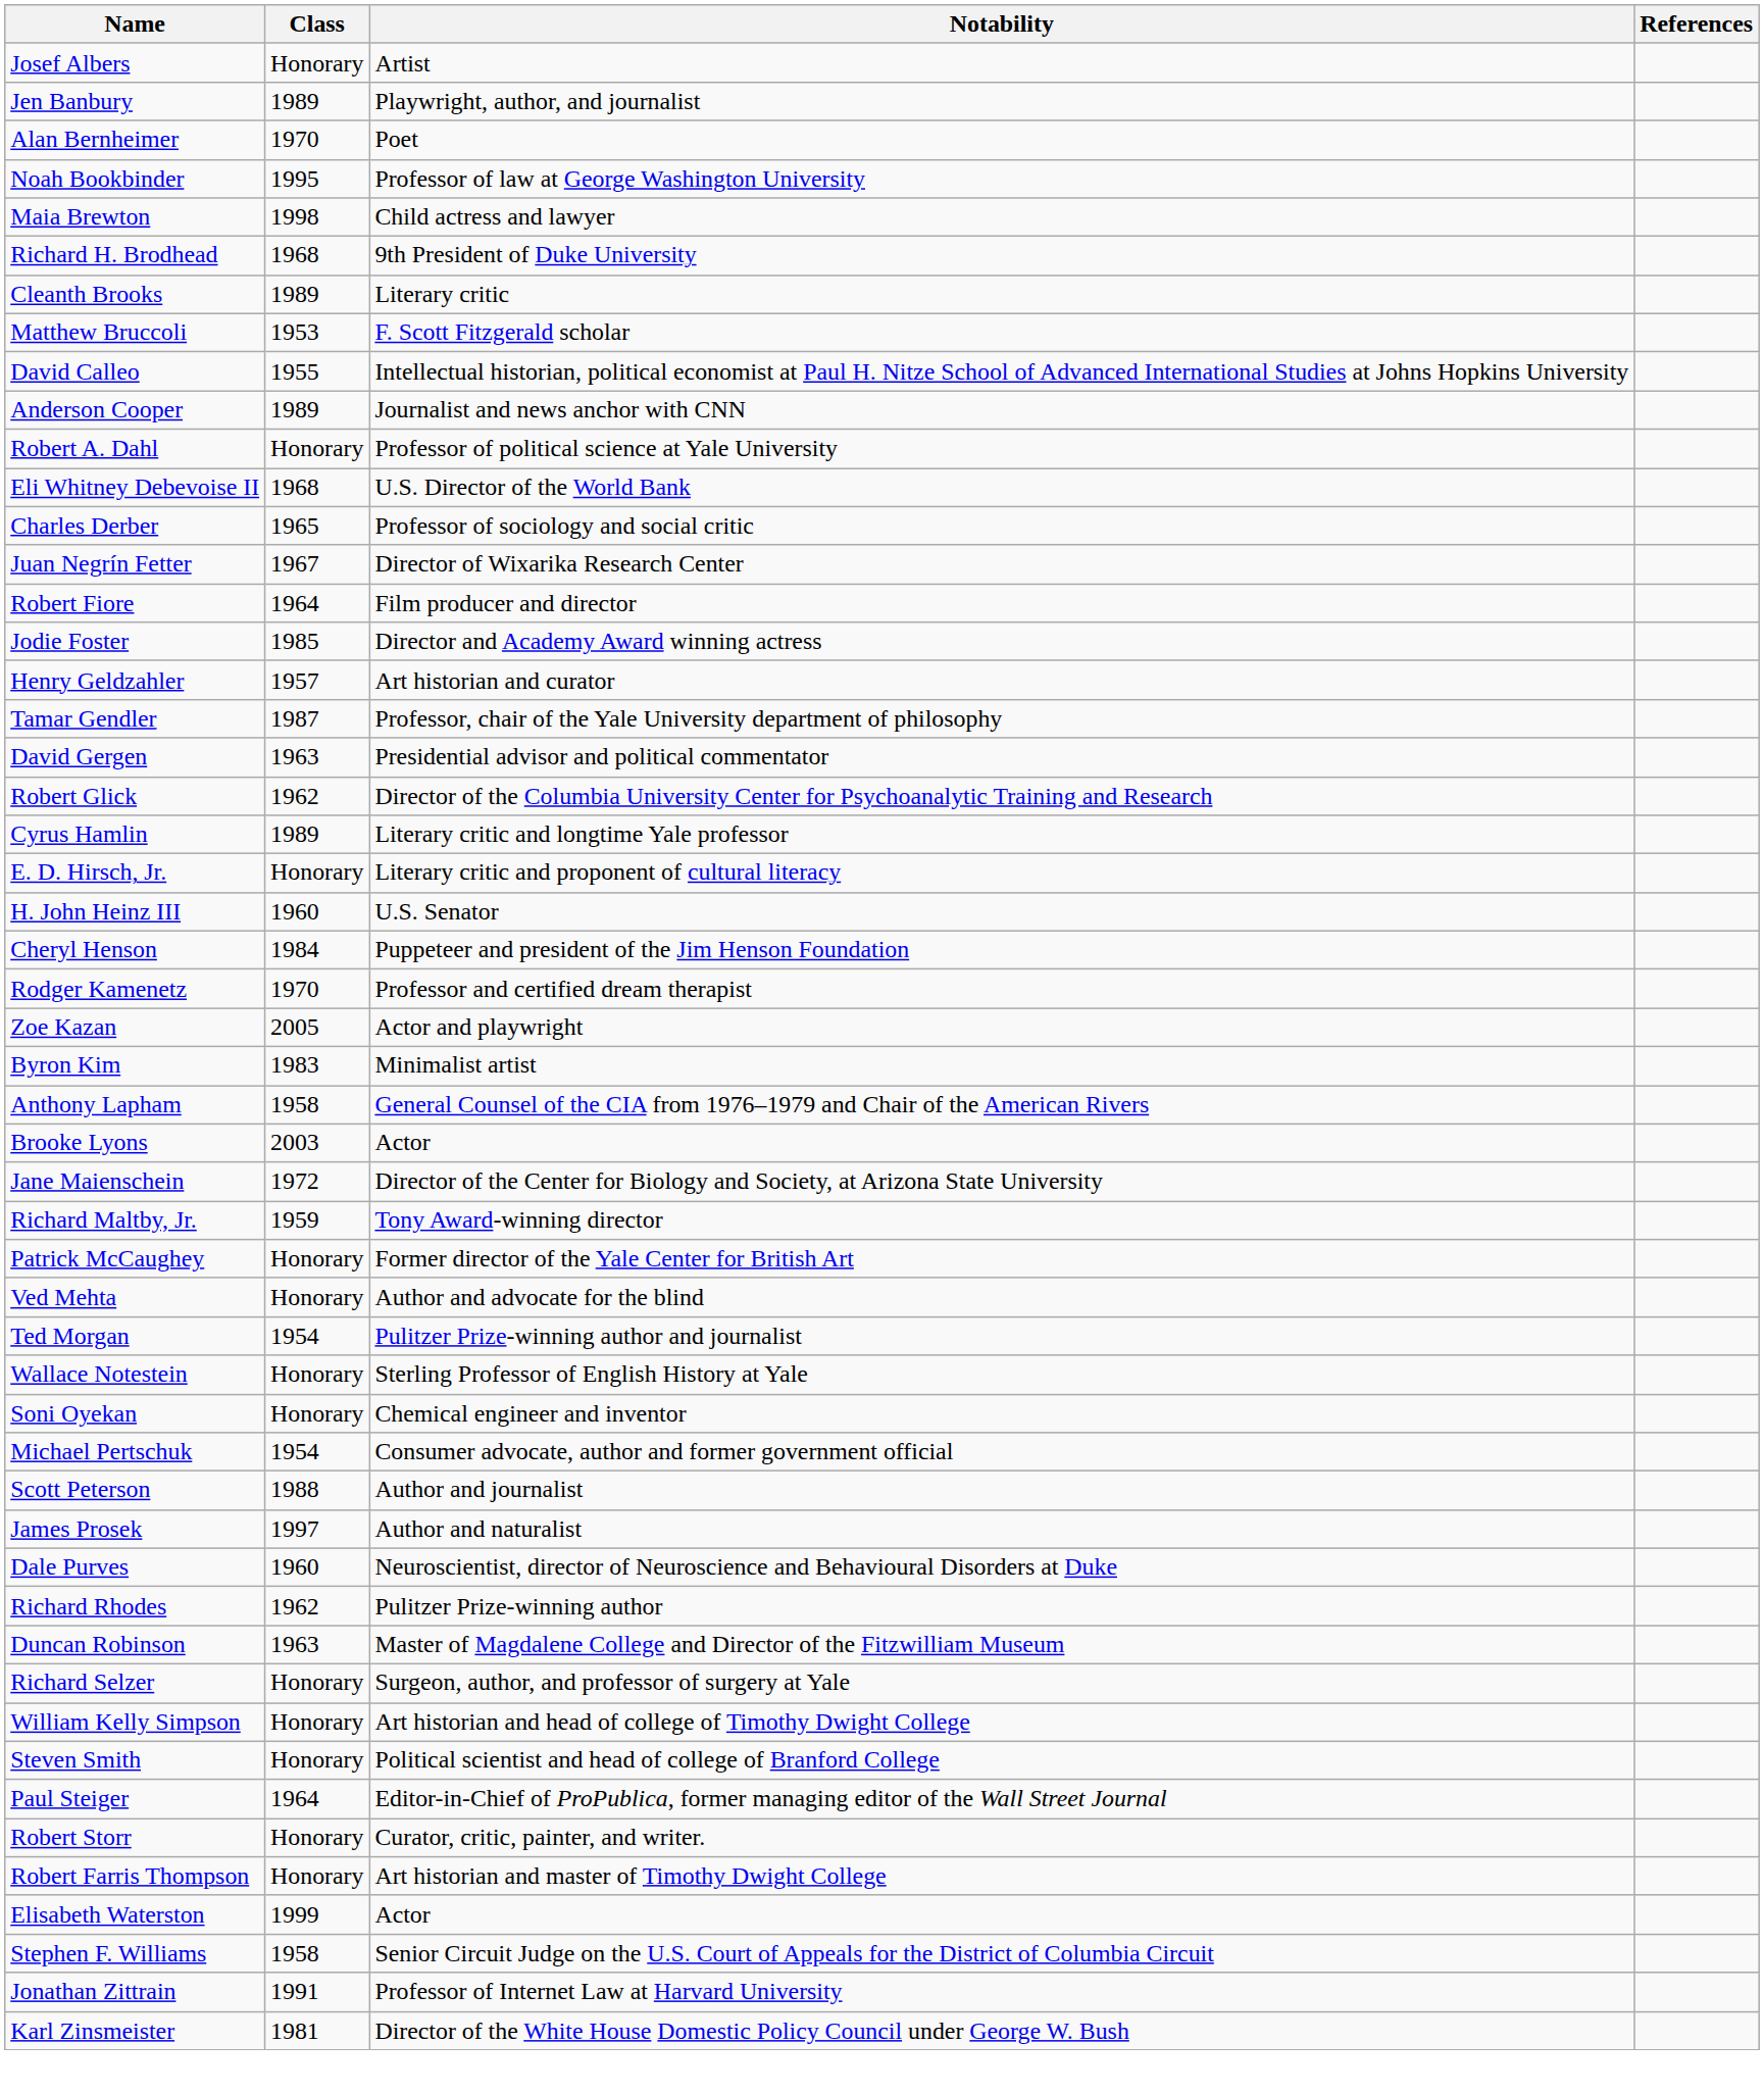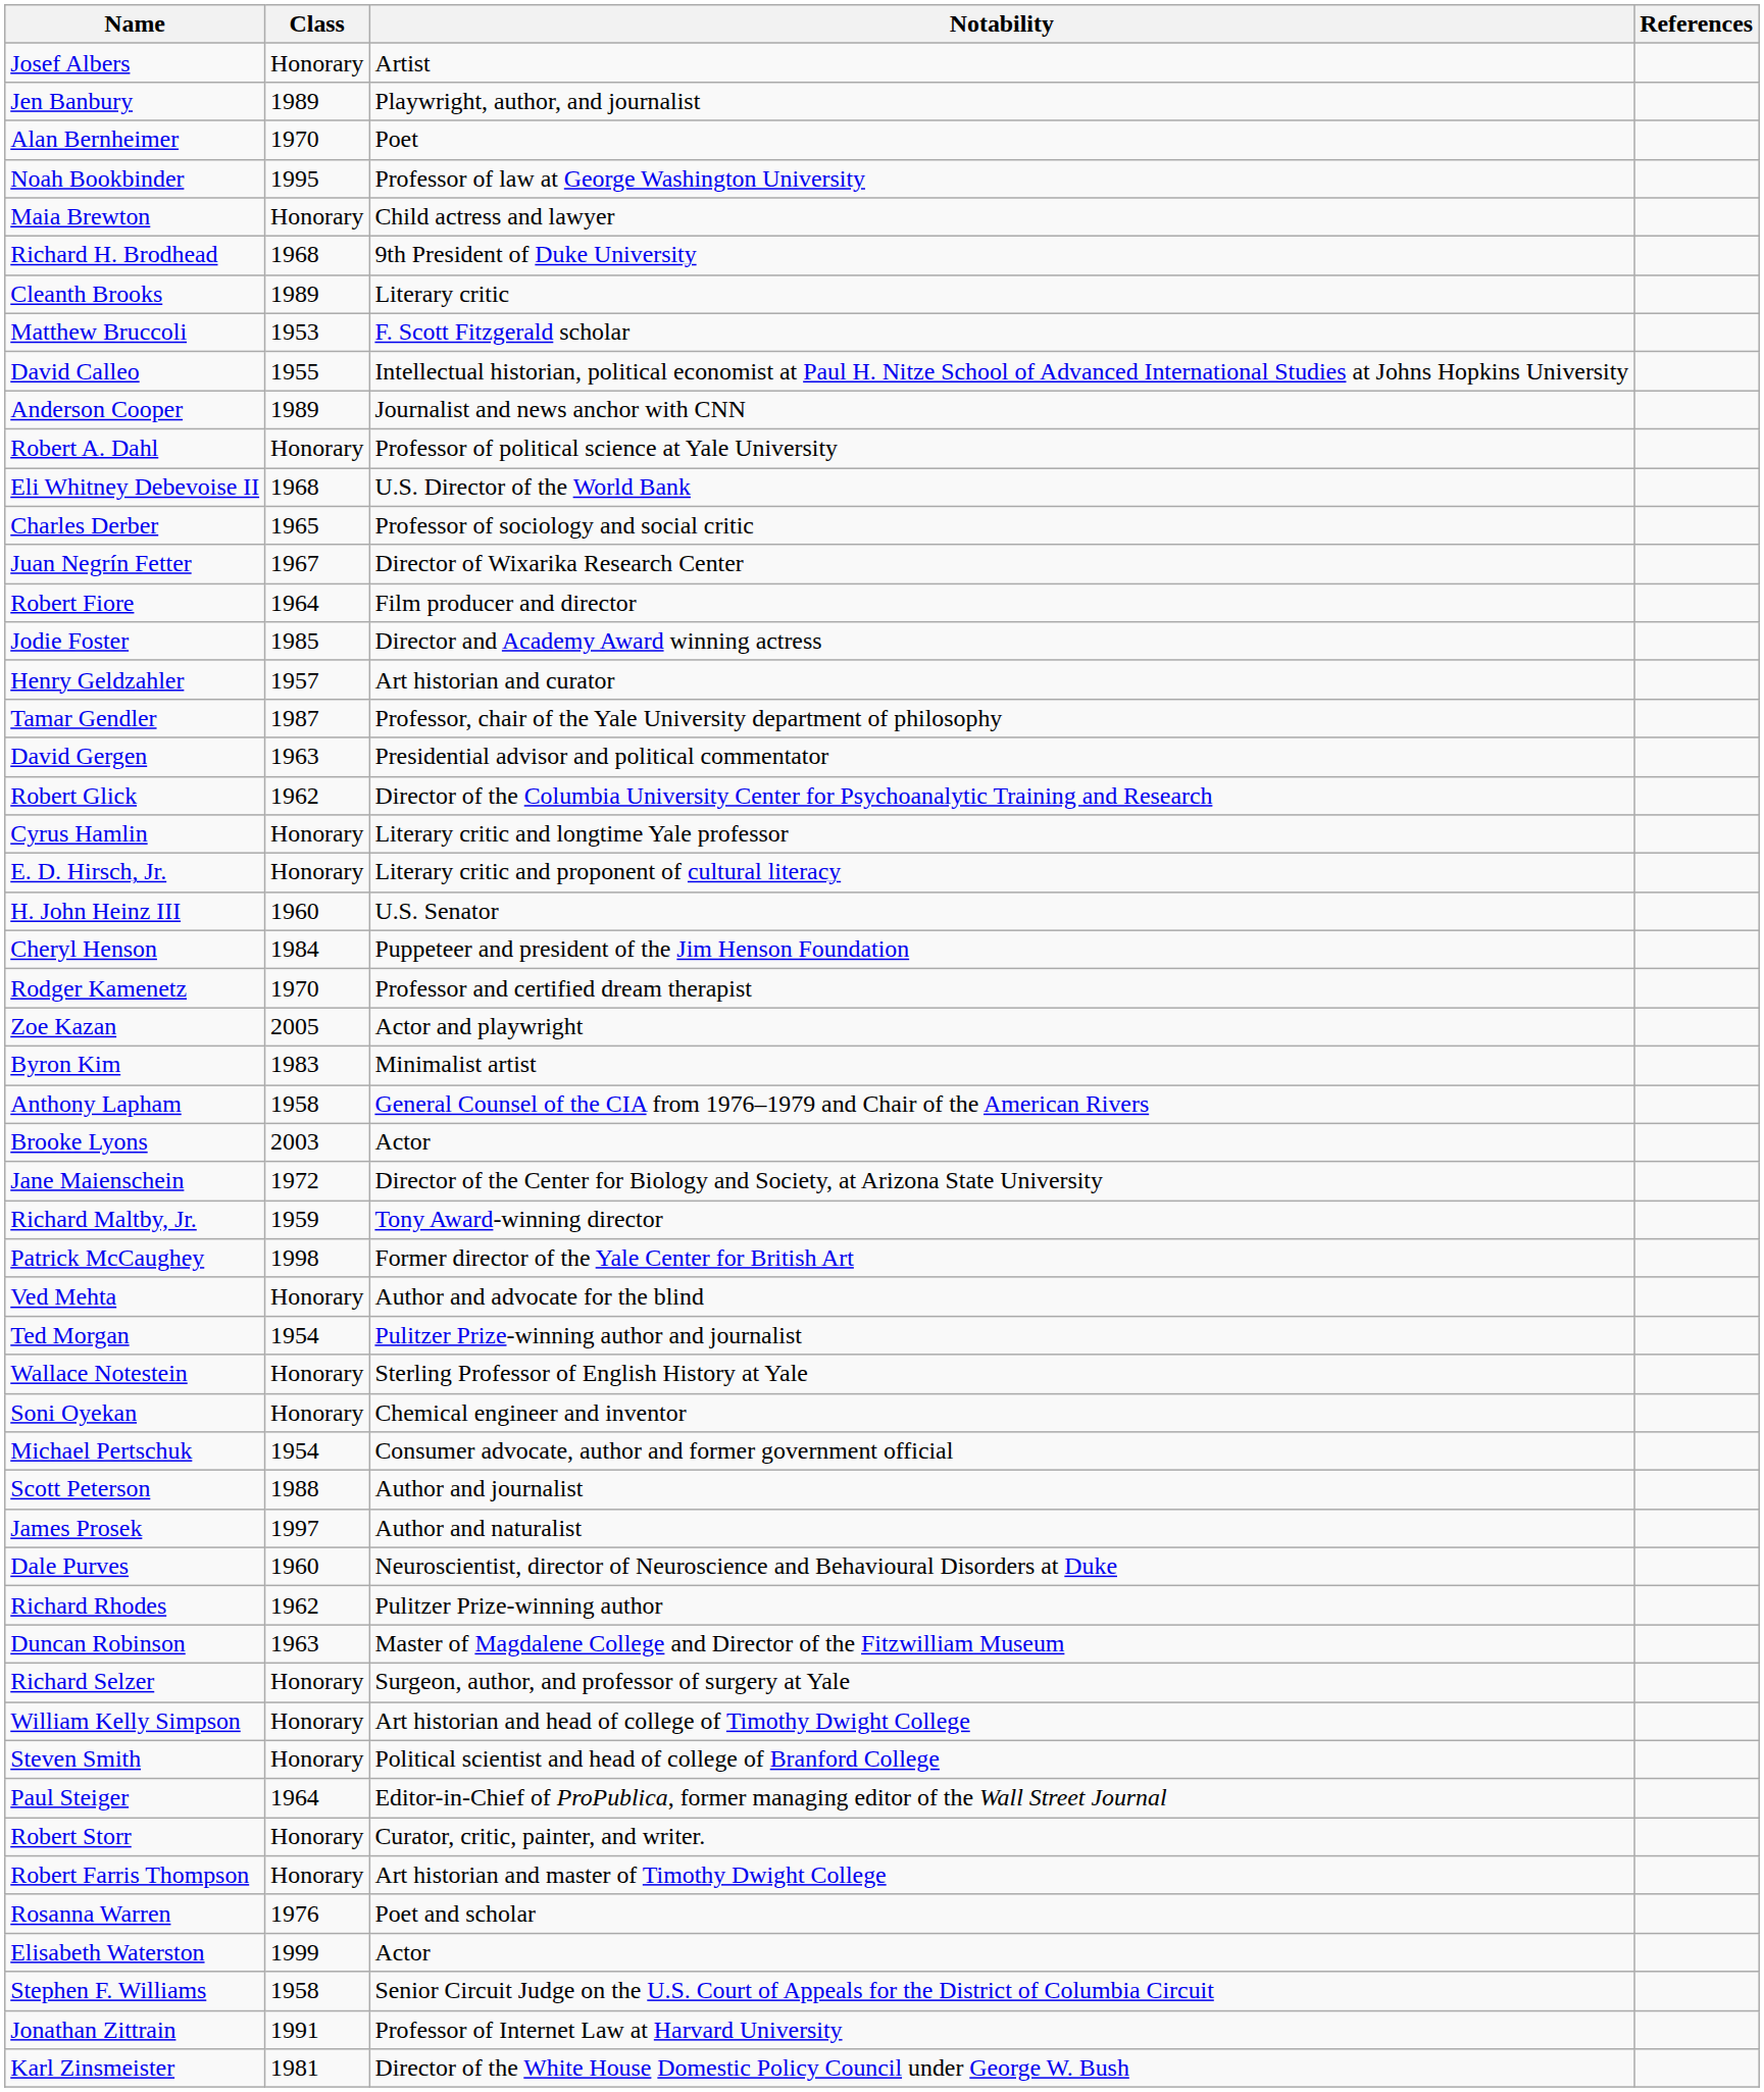Maia Brewton | Class: 1998 -> Honorary
Cyrus Hamlin | Class: 1989 -> Honorary
Patrick McCaughey | Class: Honorary -> 1998
+ row: Rosanna Warren | 1976 | Poet and scholar
